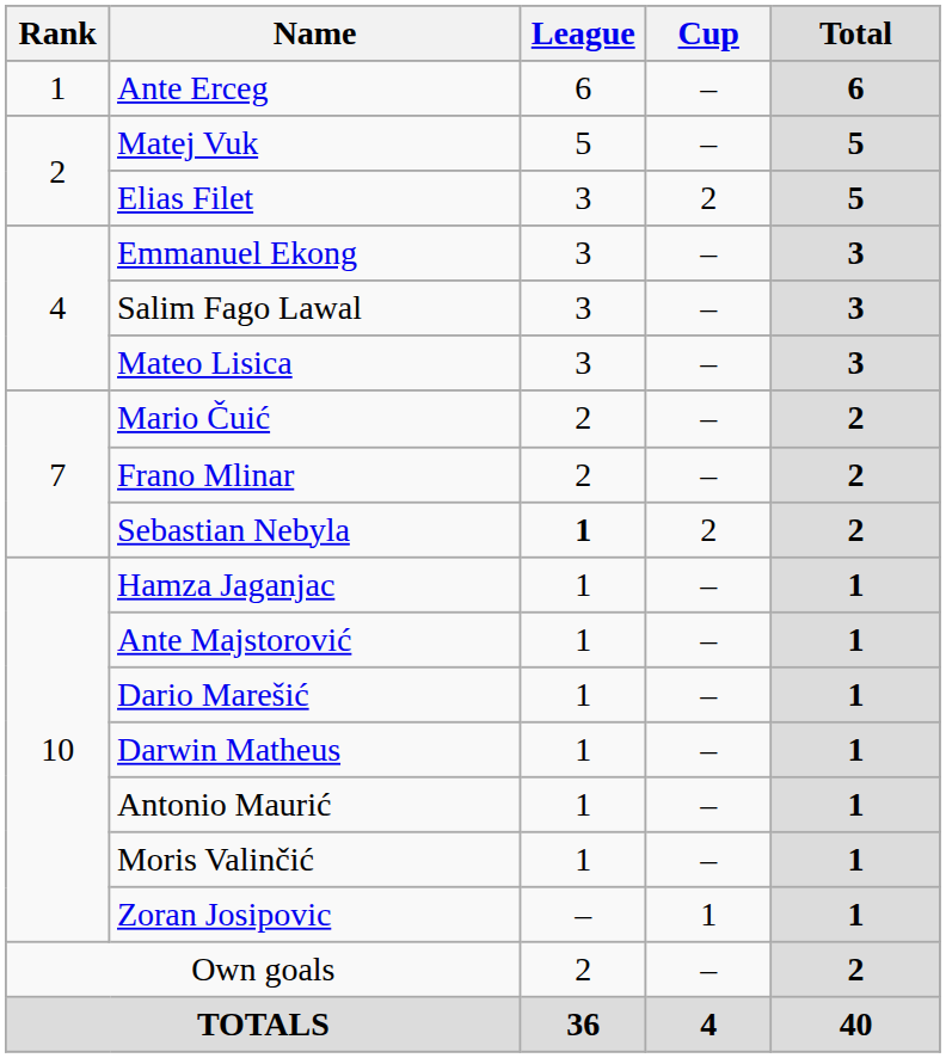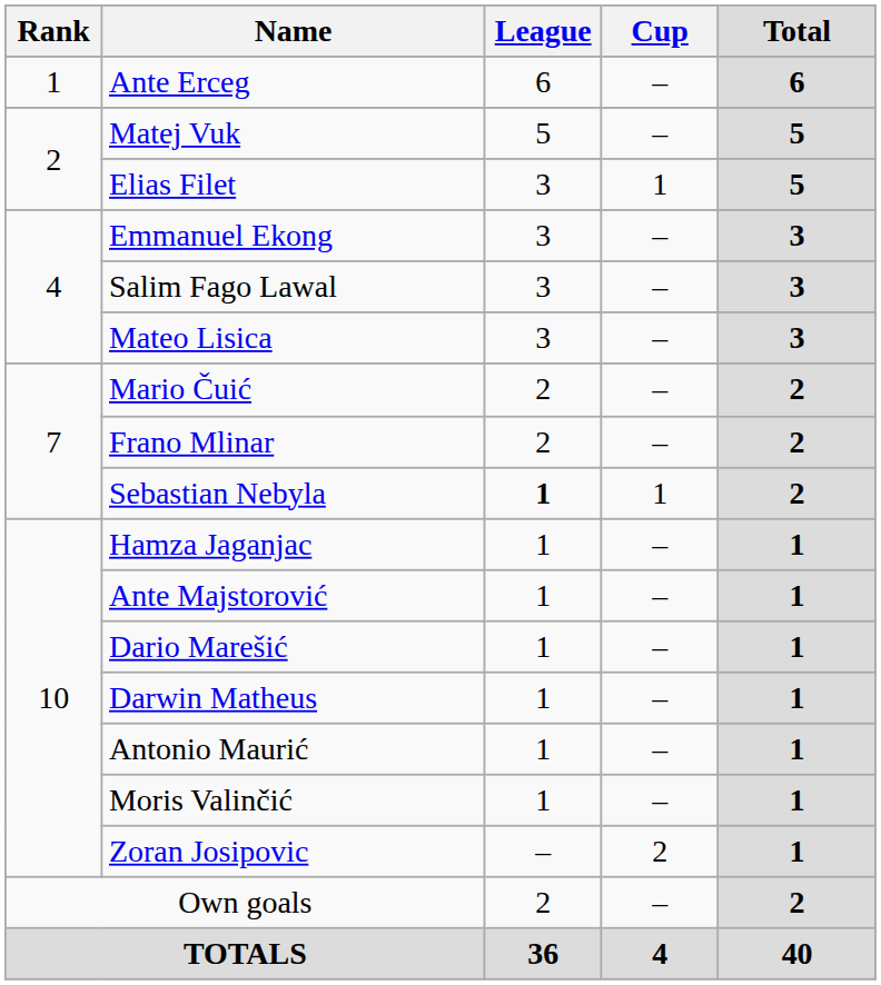Elias Filet | Cup: 2 -> 1
Sebastian Nebyla | Cup: 2 -> 1
Zoran Josipovic | Cup: 1 -> 2
